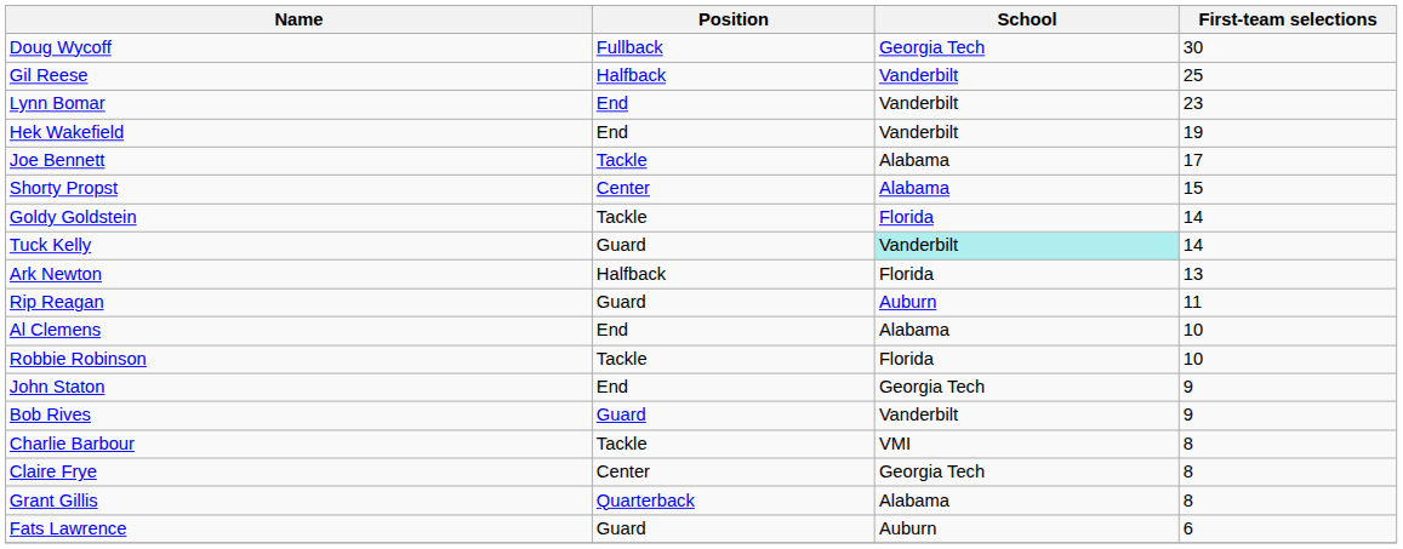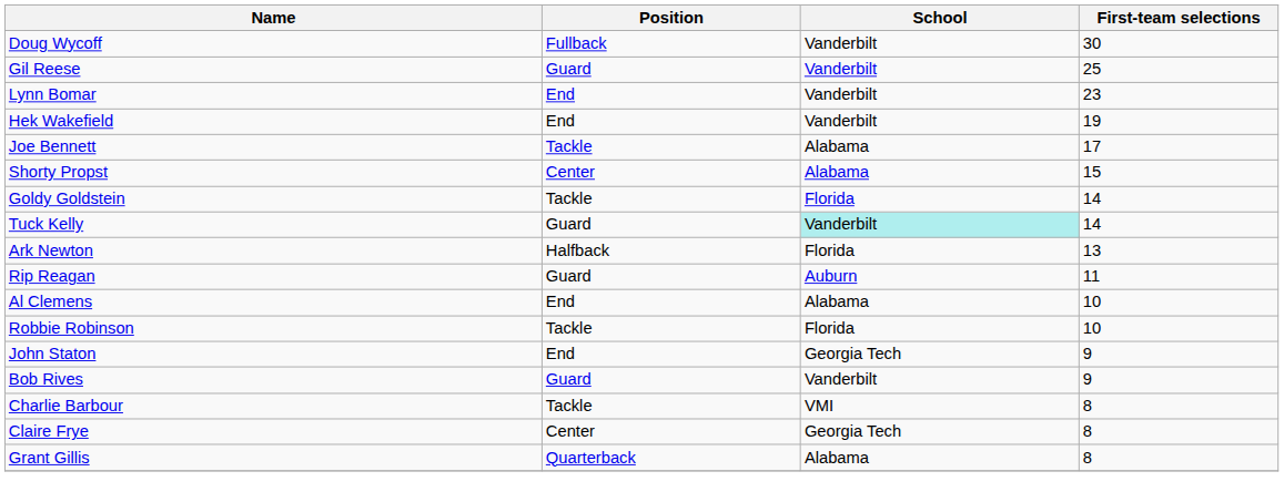Doug Wycoff | School: Georgia Tech -> Vanderbilt
Gil Reese | Position: Halfback -> Guard
- row: Fats Lawrence | Guard | Auburn | 6
